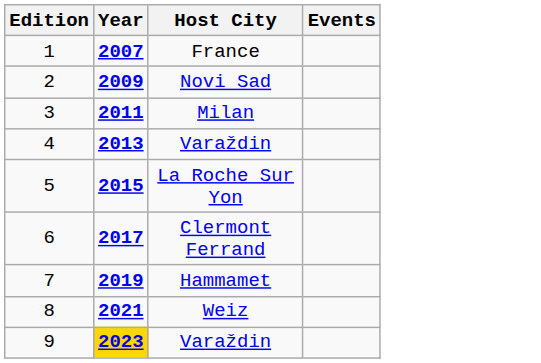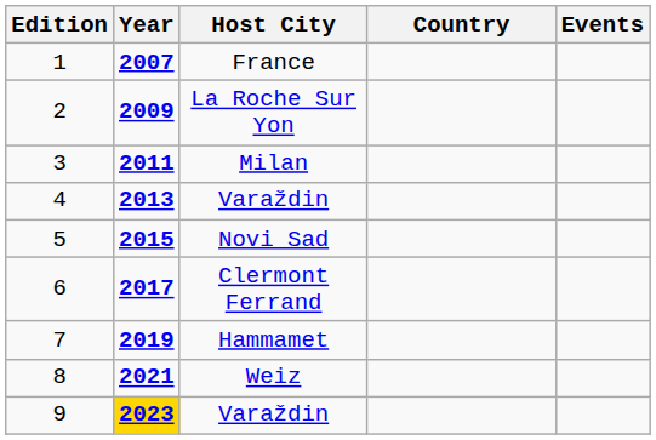+ column: Country
2 | Host City: Novi Sad -> La Roche Sur Yon
5 | Host City: La Roche Sur Yon -> Novi Sad
